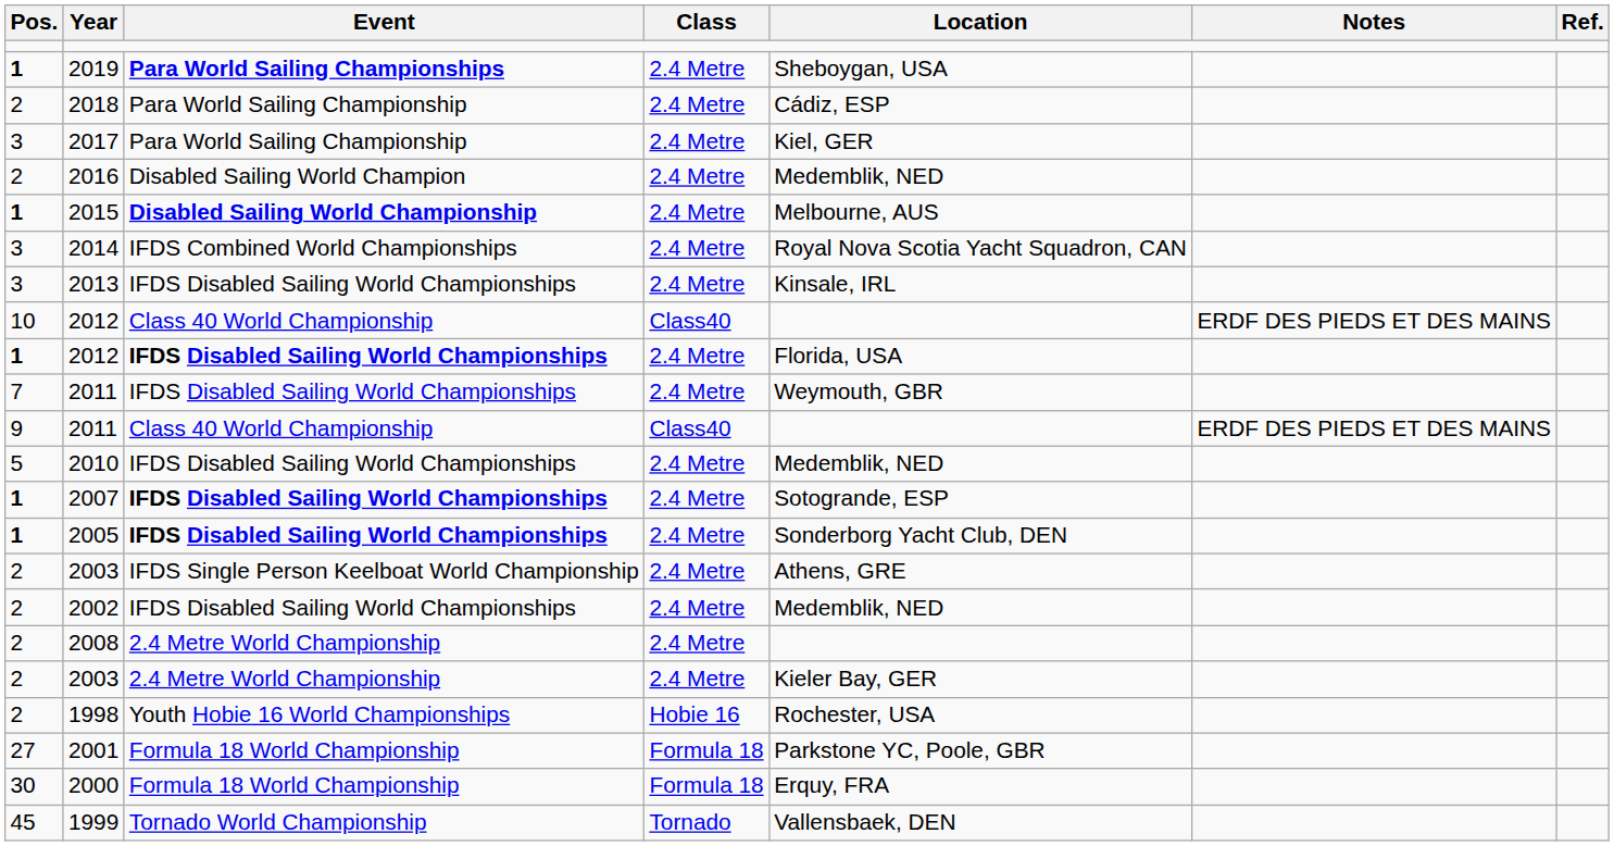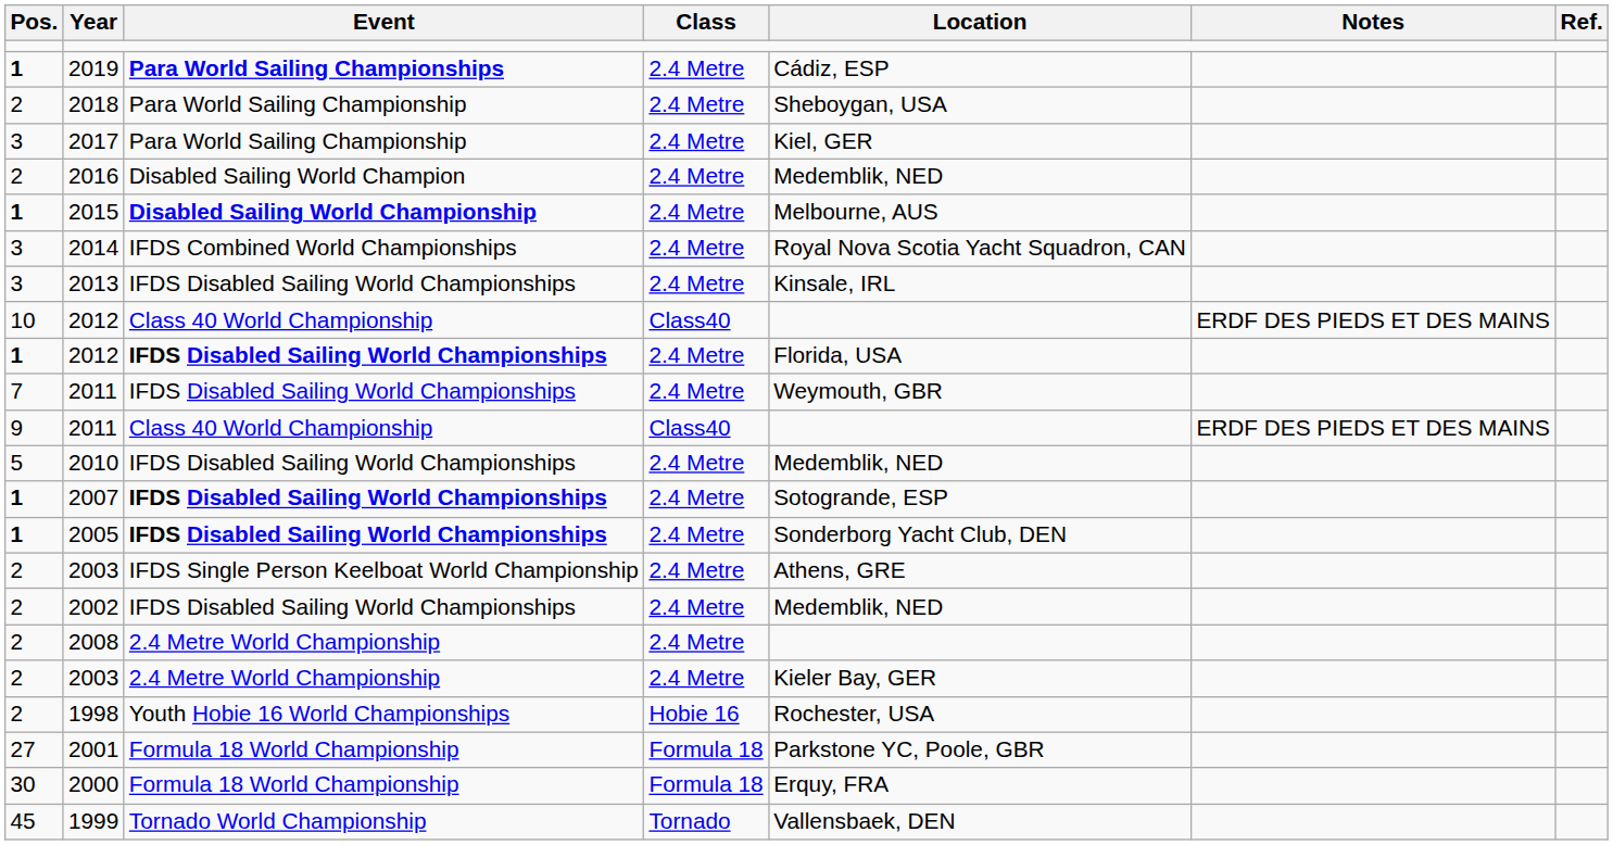2019 | Location: Sheboygan, USA -> Cádiz, ESP
2018 | Location: Cádiz, ESP -> Sheboygan, USA
